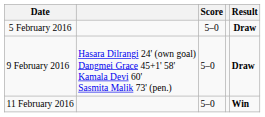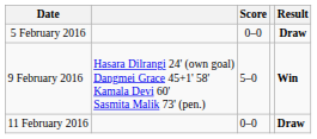5 February 2016 | Score: 5–0 -> 0–0
9 February 2016 | Result: Draw -> Win
11 February 2016 | Score: 5–0 -> 0–0
11 February 2016 | Result: Win -> Draw
